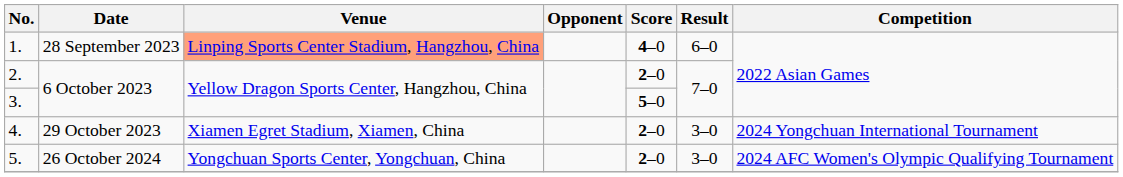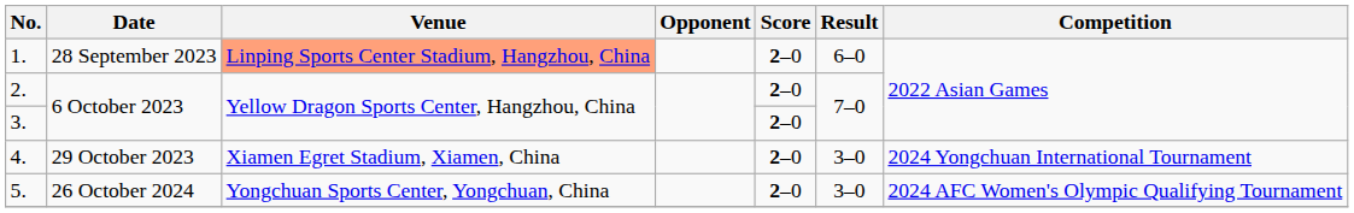1. | Score: 4–0 -> 2–0
3. | Score: 5–0 -> 2–0
